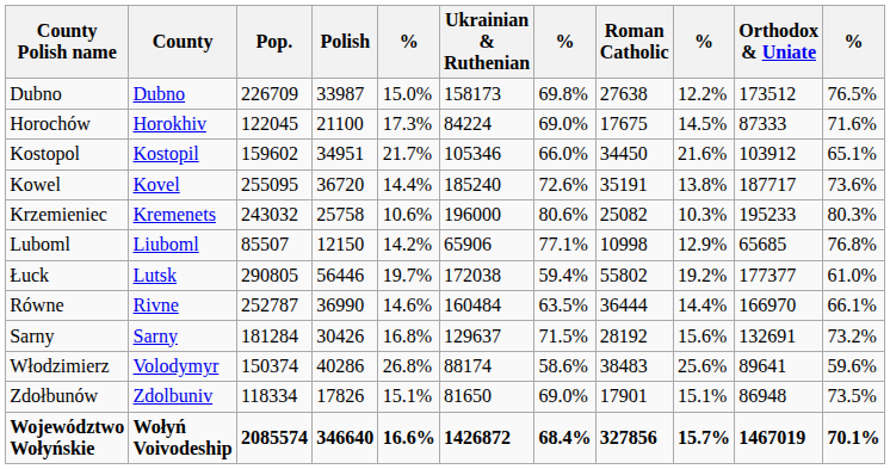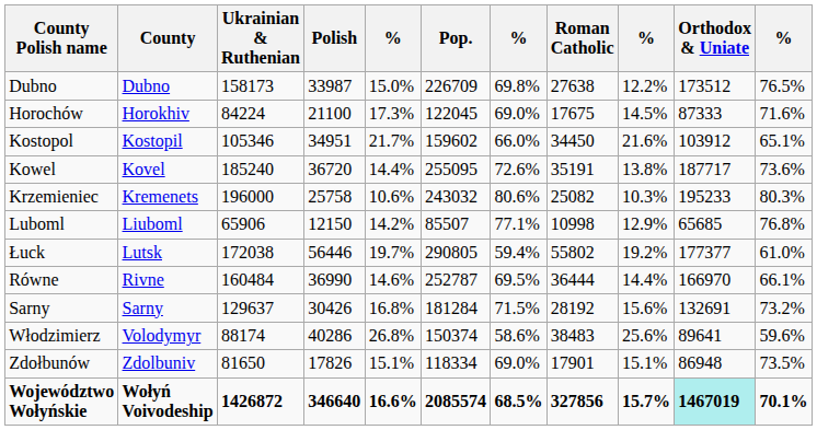columns swapped: Pop. <-> Ukrainian & Ruthenian
Równe | column 7: 63.5% -> 69.5%
Województwo Wołyńskie | column 7: 68.4% -> 68.5%
Województwo Wołyńskie | Orthodox & Uniate: no background -> paleturquoise background
